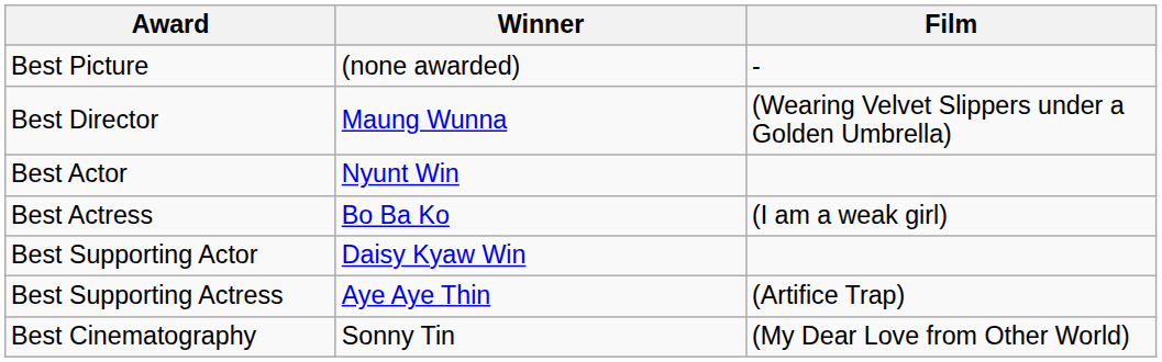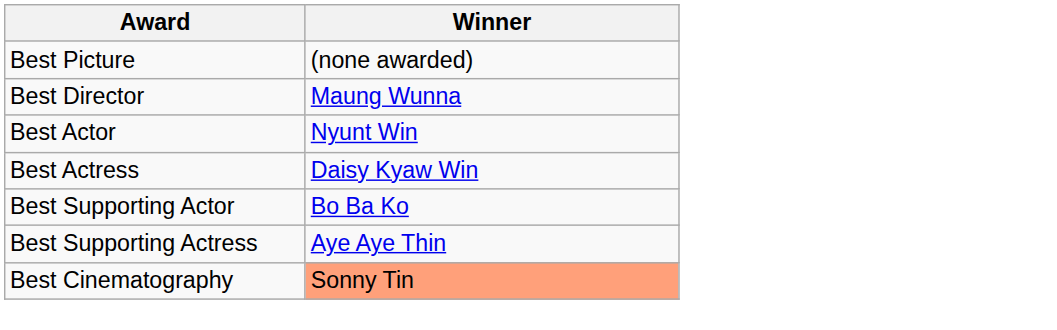- column: Film | - | (Wearing Velvet Slippers under a Golden Umbrella) | (I am a weak girl) | (Artifice Trap) | (My Dear Love from Other World)
Best Actress | Winner: Bo Ba Ko -> Daisy Kyaw Win
Best Supporting Actor | Winner: Daisy Kyaw Win -> Bo Ba Ko
Best Cinematography | Winner: no background -> lightsalmon background
